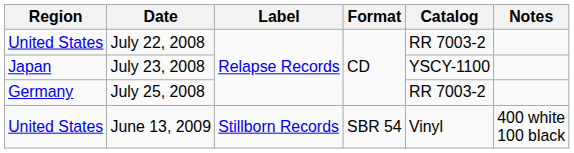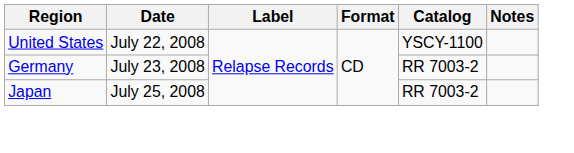July 22, 2008 | Catalog: RR 7003-2 -> YSCY-1100
July 23, 2008 | Region: Japan -> Germany
July 23, 2008 | Catalog: YSCY-1100 -> RR 7003-2
July 25, 2008 | Region: Germany -> Japan
- row: United States | June 13, 2009 | Stillborn Records | SBR 54 | Vinyl | 400 white 100 black
